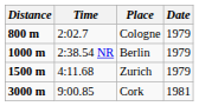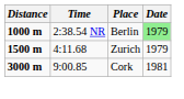- row: 800 m | 2:02.7 | Cologne | 1979
Berlin | Date: no background -> lightgreen background
